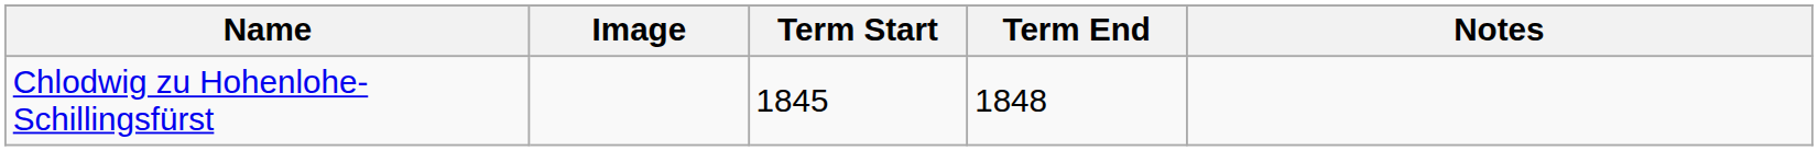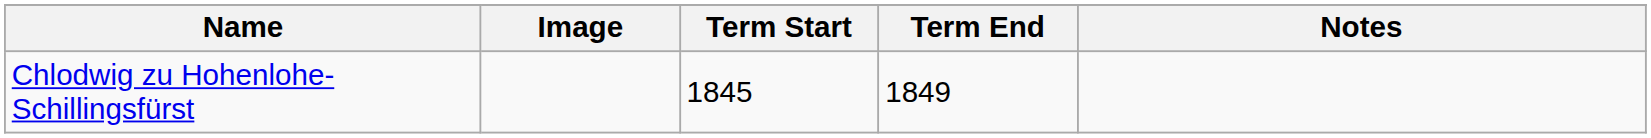Chlodwig zu Hohenlohe-Schillingsfürst | Term End: 1848 -> 1849
